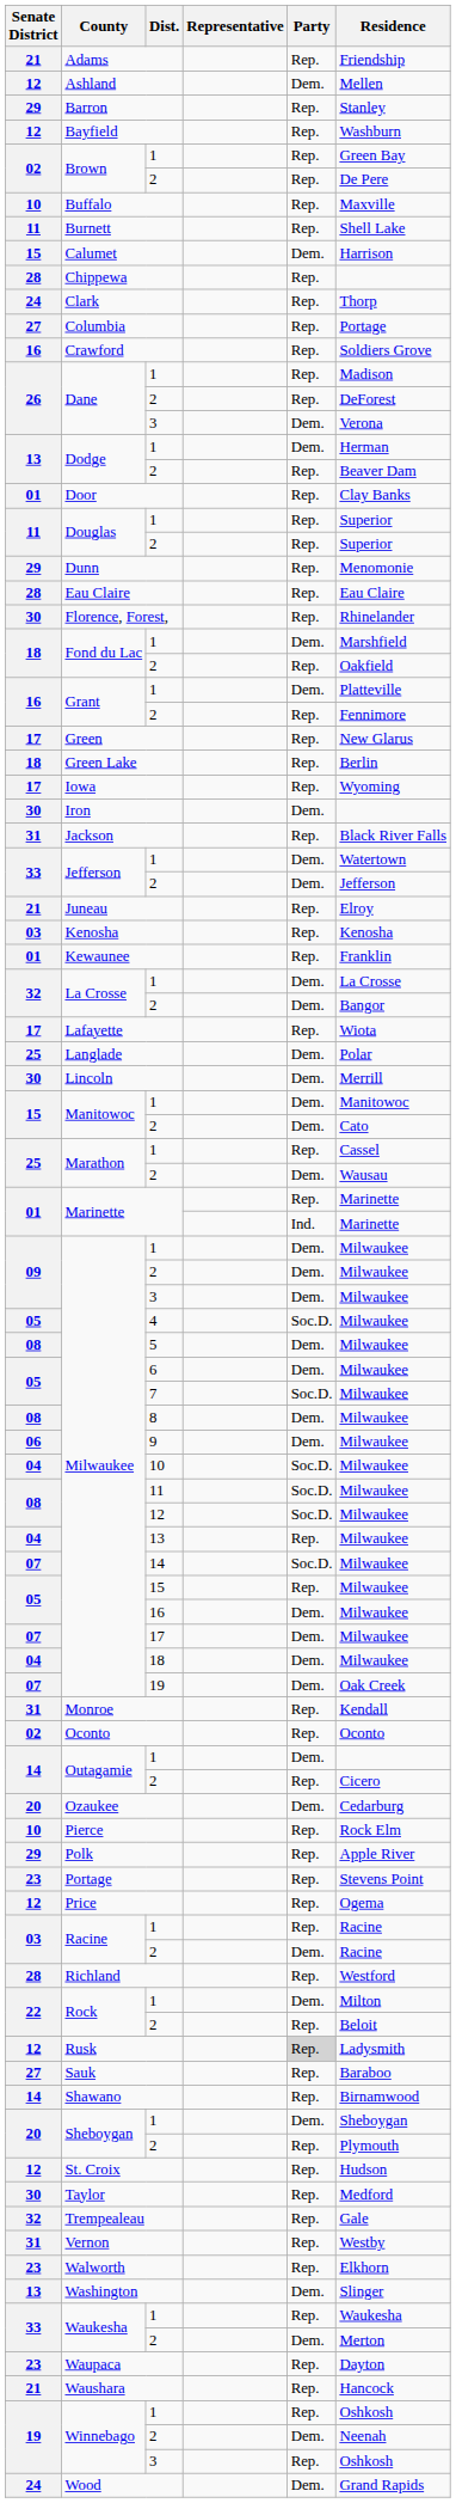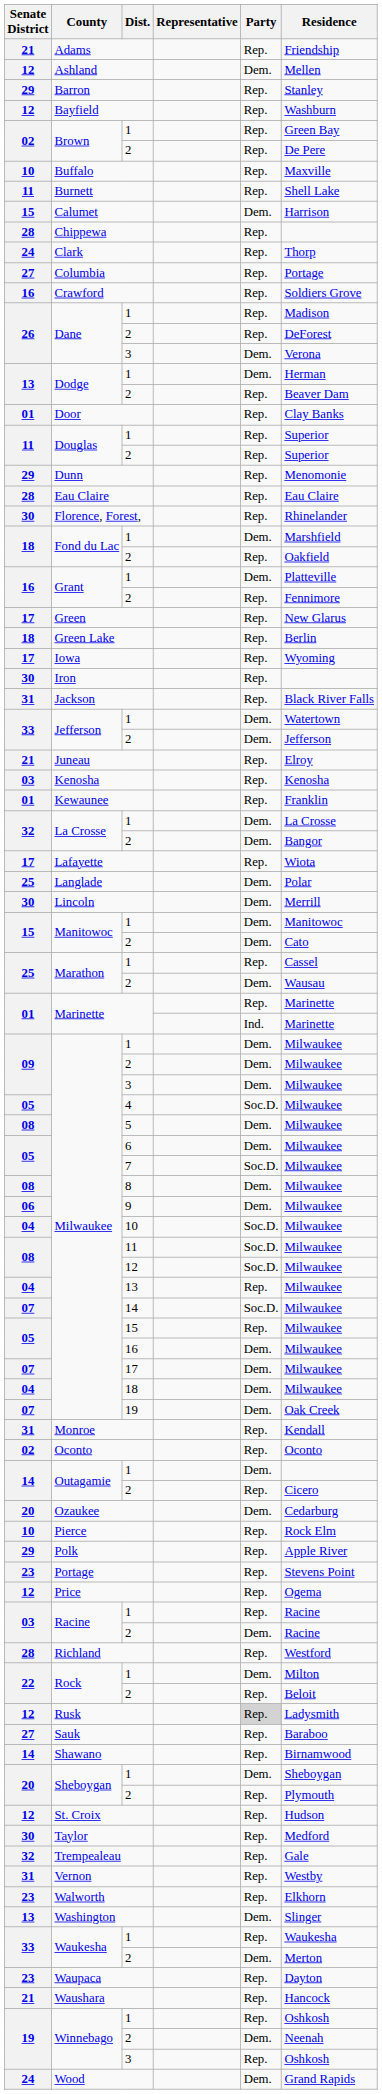Iron | Party: Dem. -> Rep.
